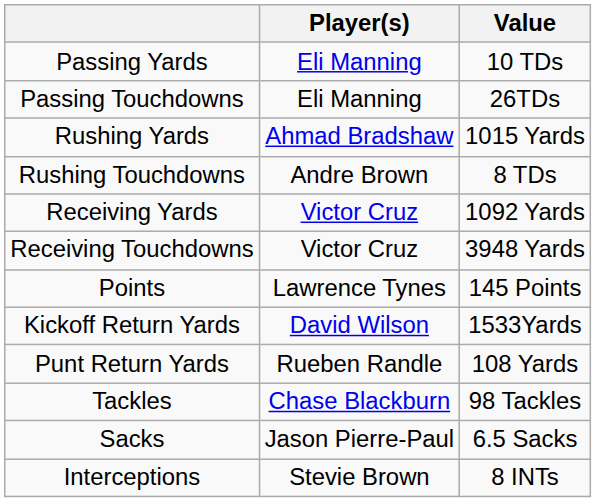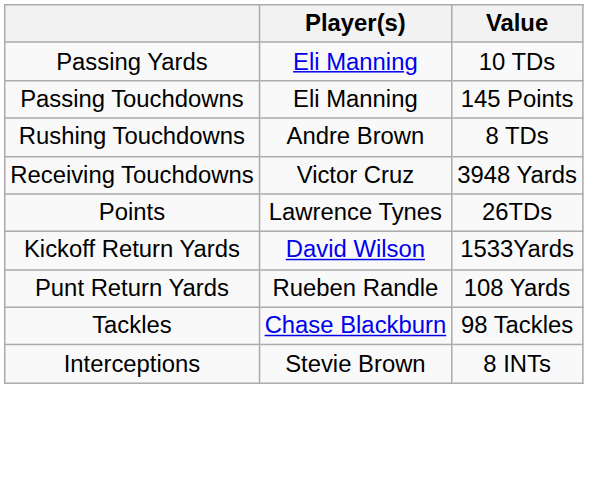Passing Touchdowns | Value: 26TDs -> 145 Points
- row: Rushing Yards | Ahmad Bradshaw | 1015 Yards
- row: Receiving Yards | Victor Cruz | 1092 Yards
Points | Value: 145 Points -> 26TDs
- row: Sacks | Jason Pierre-Paul | 6.5 Sacks
